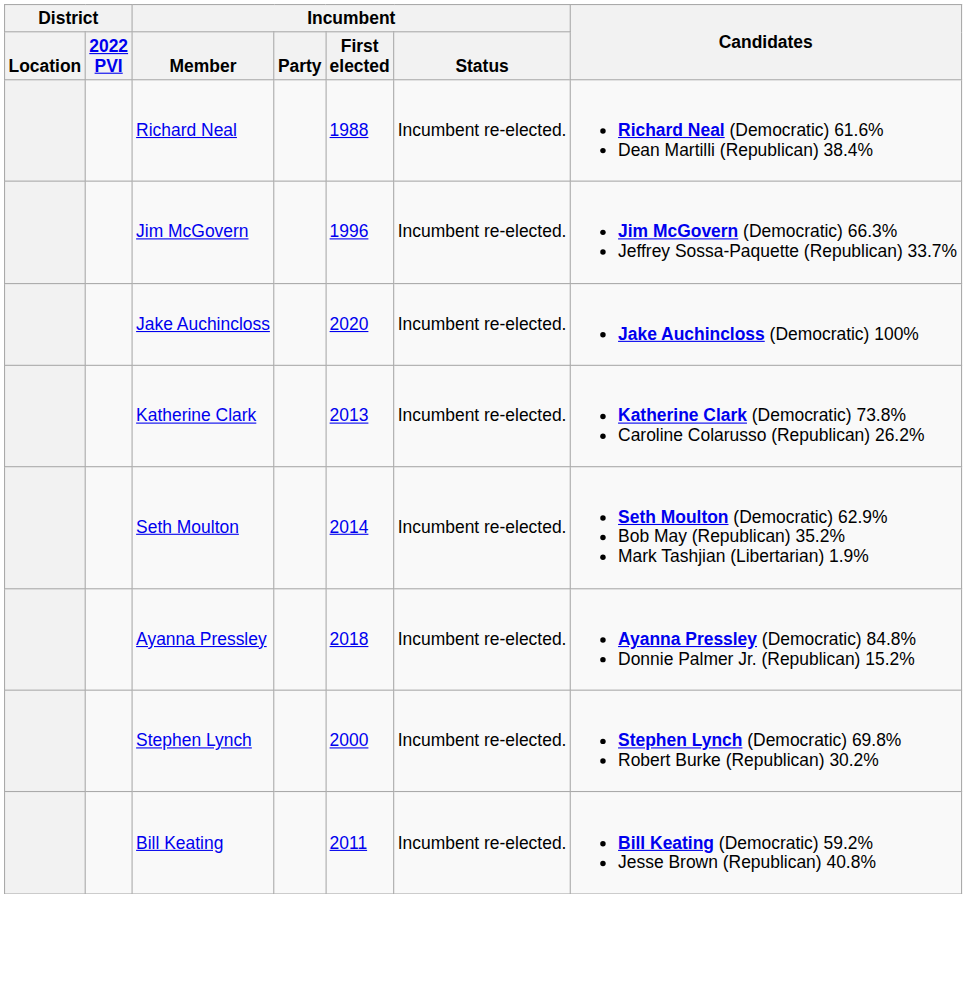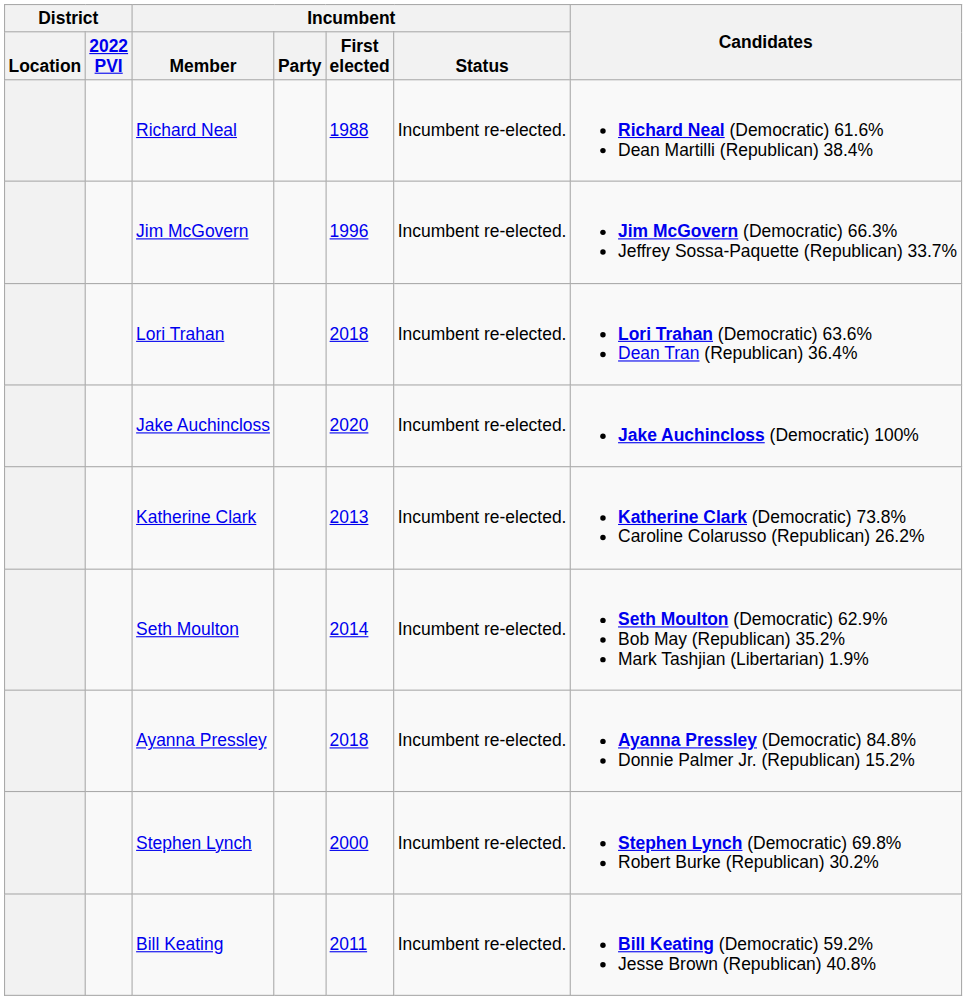+ row: Lori Trahan | 2018 | Incumbent re-elected. | Lori Trahan (Democratic) 63.6% Dean Tran (Republican) 36.4%
